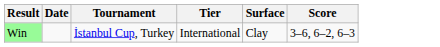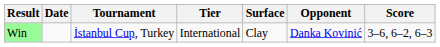+ column: Opponent | Danka Kovinić
